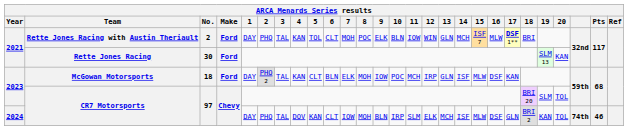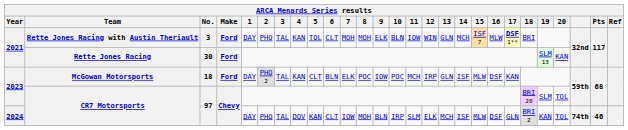Rette Jones Racing with Austin Theriault | No.: 2 -> 3
Rette Jones Racing with Austin Theriault | 8: POC -> MOH
McGowan Motorsports | 8: MOH -> POC
